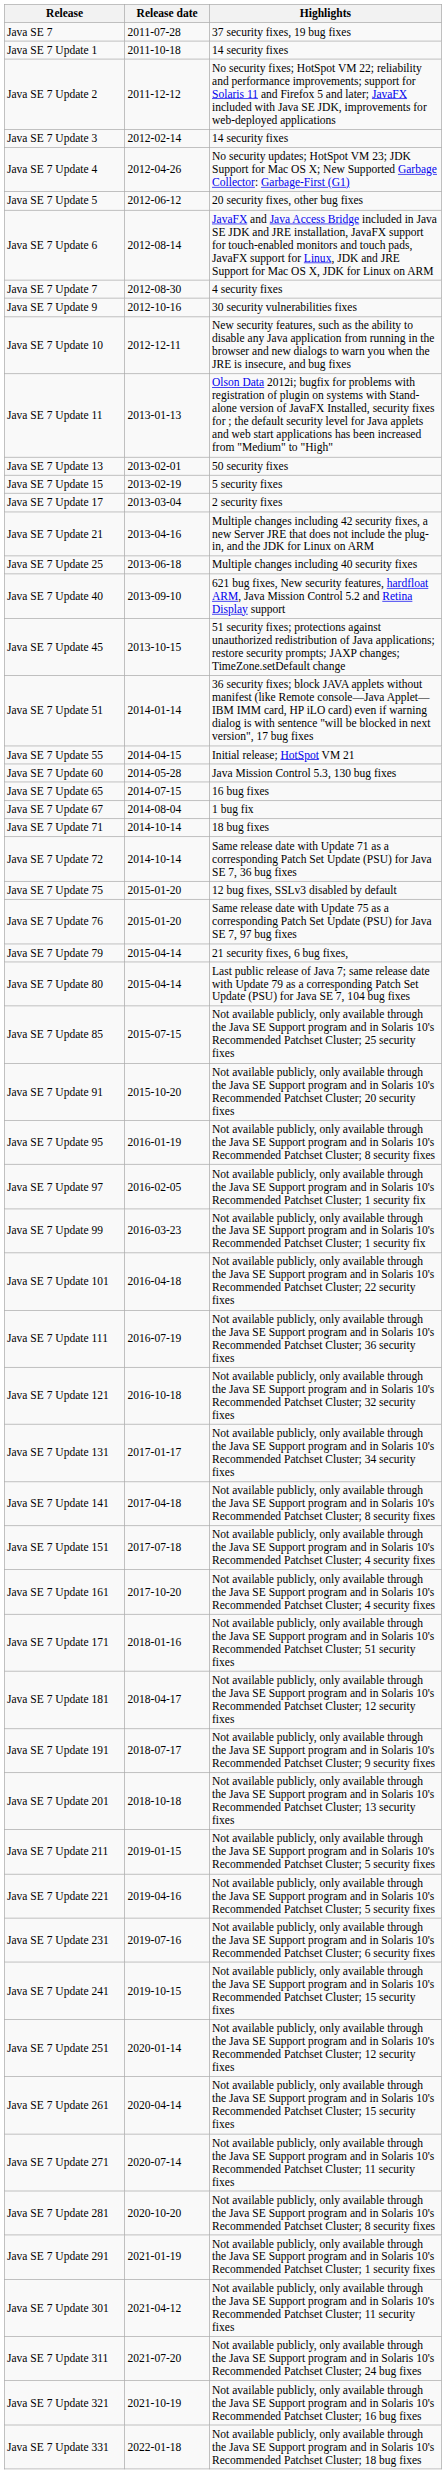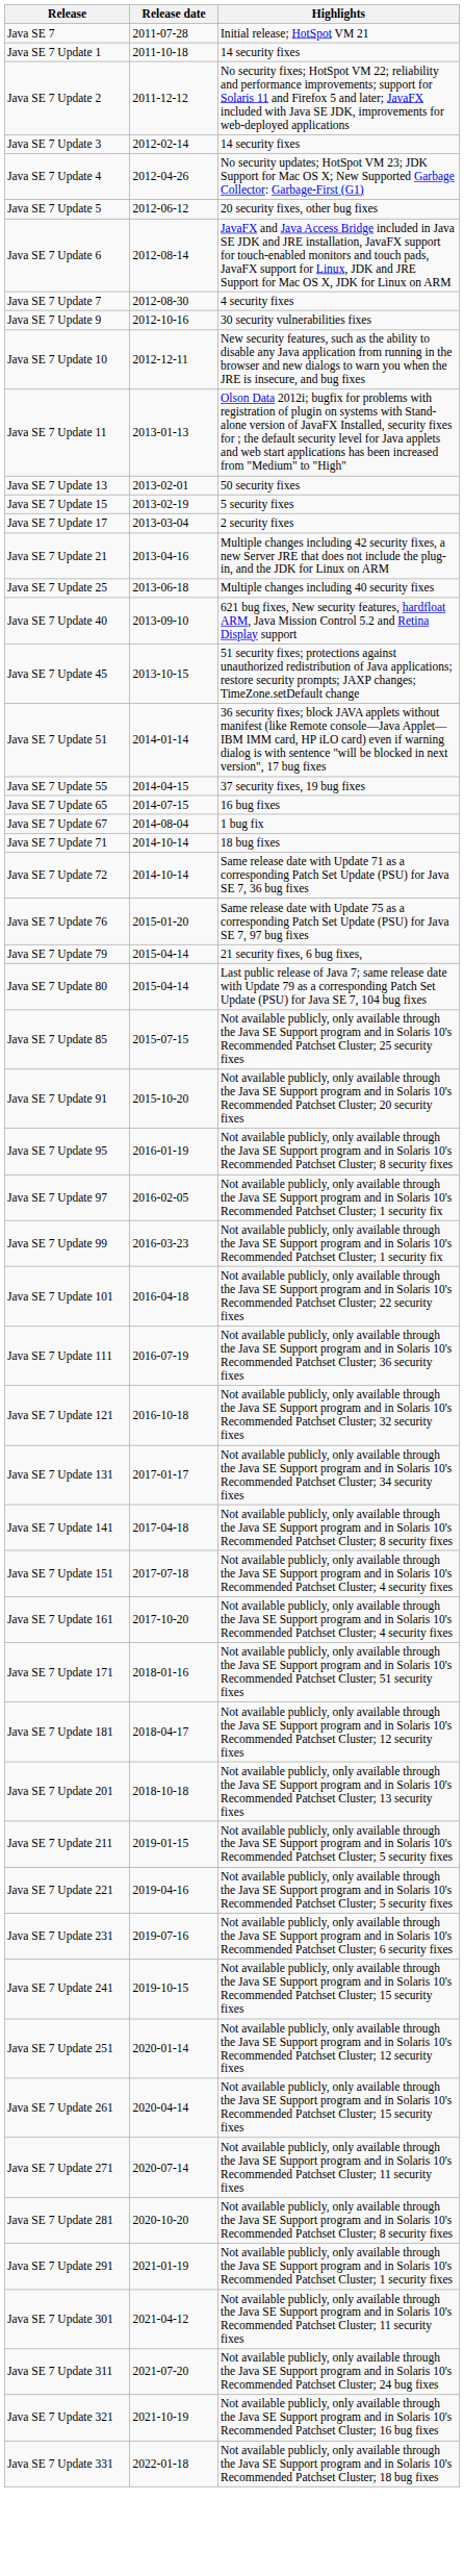Java SE 7 | Highlights: 37 security fixes, 19 bug fixes -> Initial release; HotSpot VM 21
Java SE 7 Update 55 | Highlights: Initial release; HotSpot VM 21 -> 37 security fixes, 19 bug fixes
- row: Java SE 7 Update 60 | 2014-05-28 | Java Mission Control 5.3, 130 bug fixes
- row: Java SE 7 Update 75 | 2015-01-20 | 12 bug fixes, SSLv3 disabled by default
- row: Java SE 7 Update 191 | 2018-07-17 | Not available publicly, only available through the Java SE Support program and in Solaris 10's Recommended Patchset Cluster; 9 security fixes
